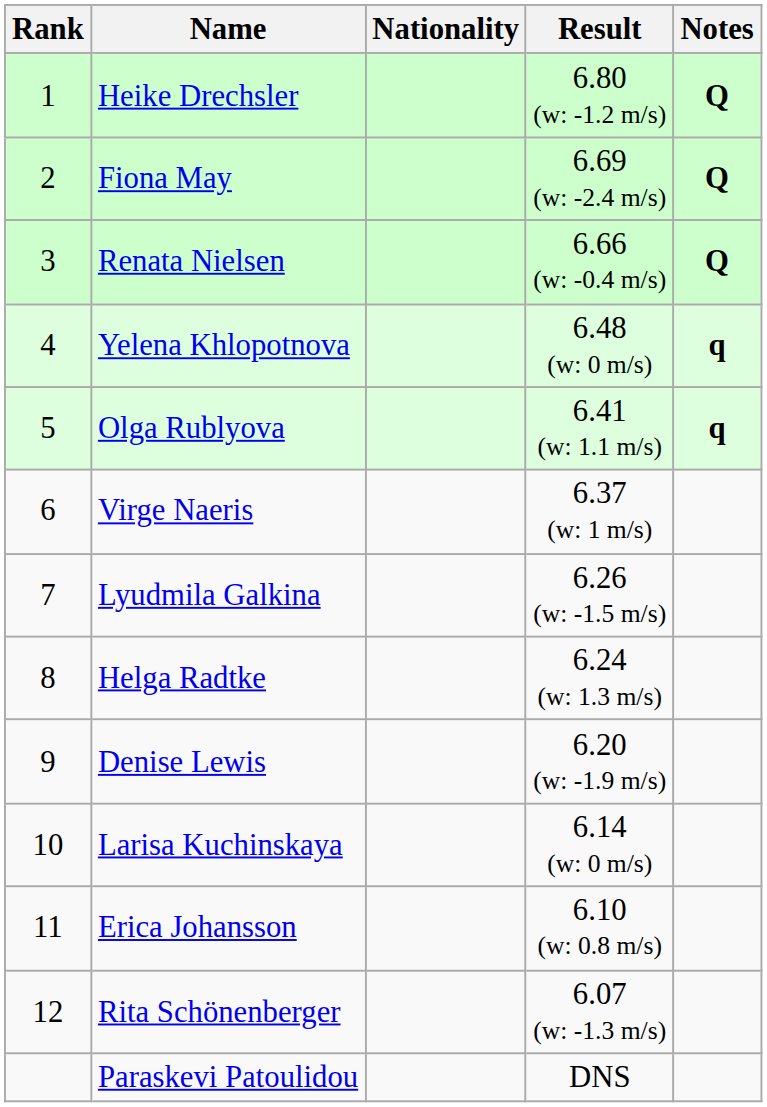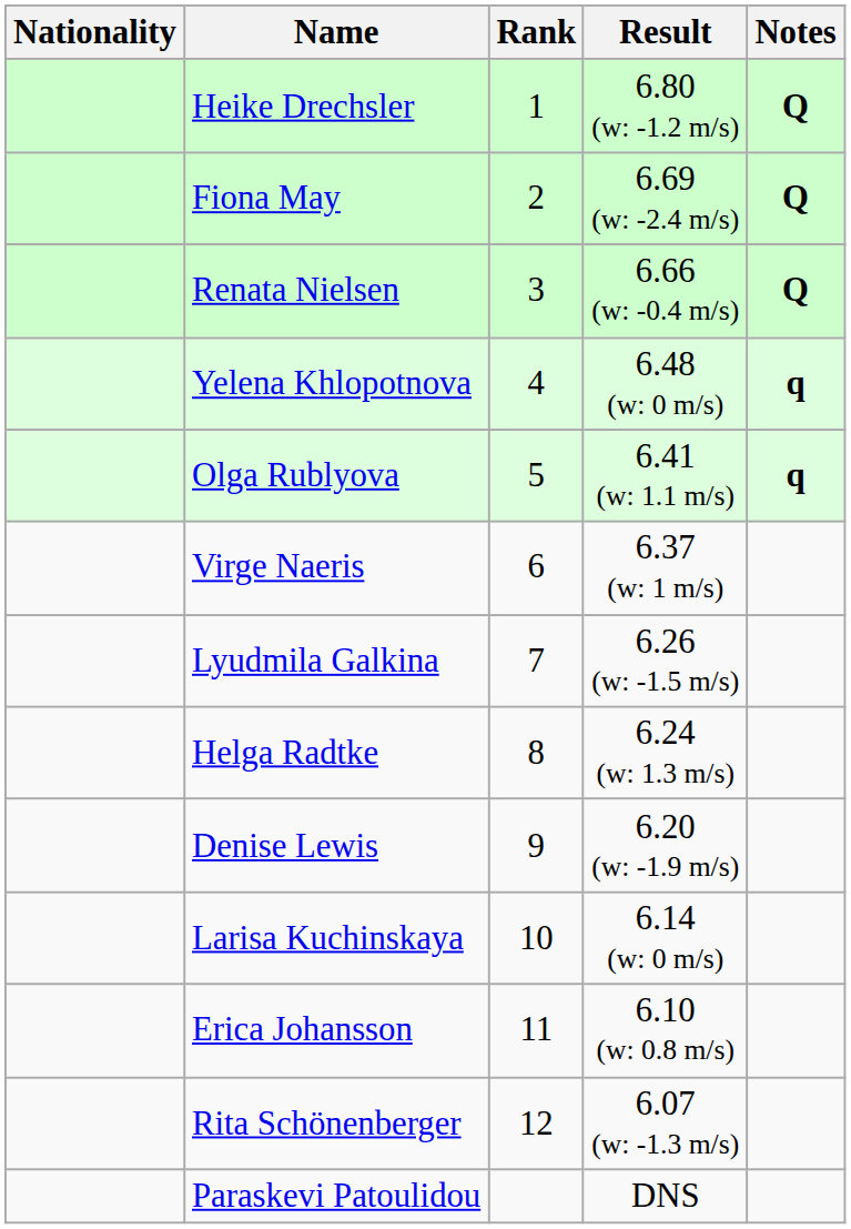columns swapped: Rank <-> Nationality
